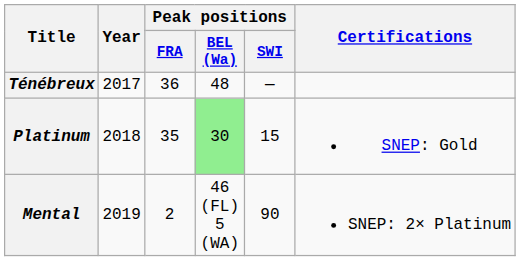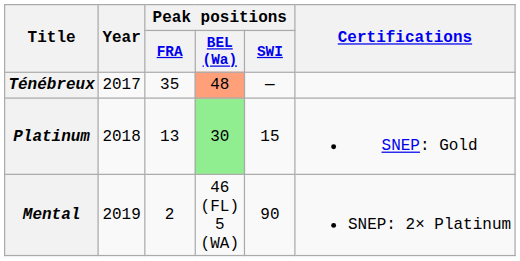Ténébreux | Peak positions / FRA: 36 -> 35
Ténébreux | Peak positions / BEL (Wa): no background -> lightsalmon background
Platinum | Peak positions / FRA: 35 -> 13
